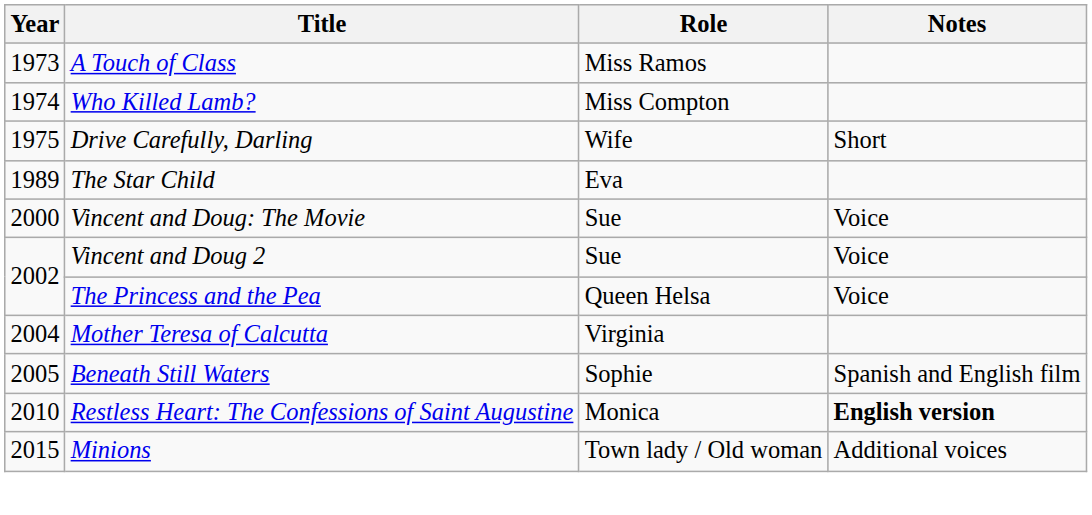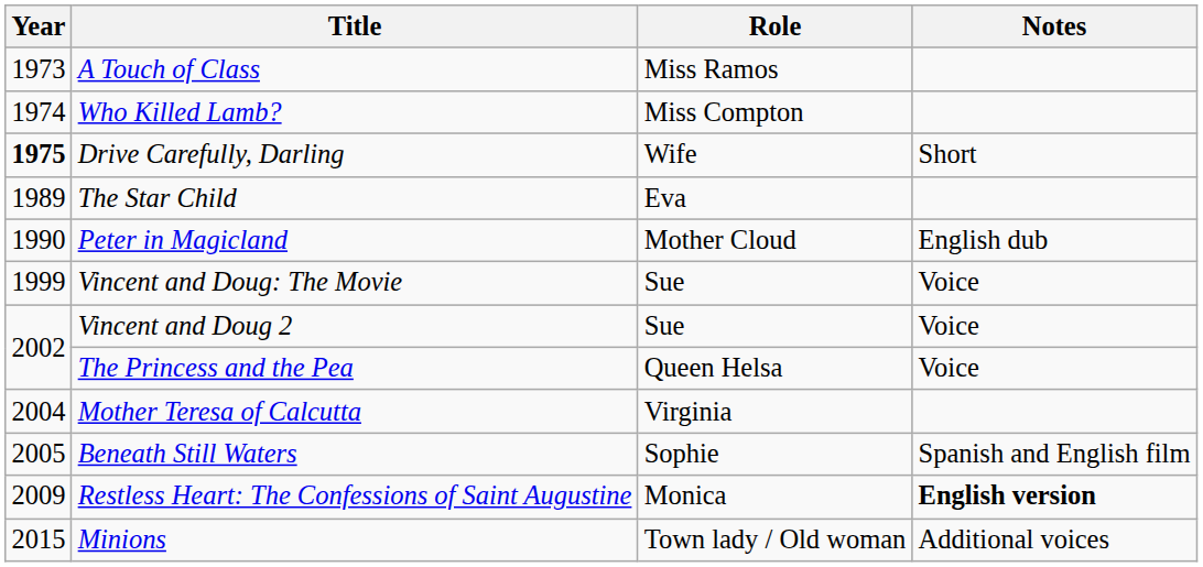Drive Carefully, Darling | Year: normal -> bold
+ row: 1990 | Peter in Magicland | Mother Cloud | English dub
Vincent and Doug: The Movie | Year: 2000 -> 1999
Restless Heart: The Confessions of Saint Augustine | Year: 2010 -> 2009
